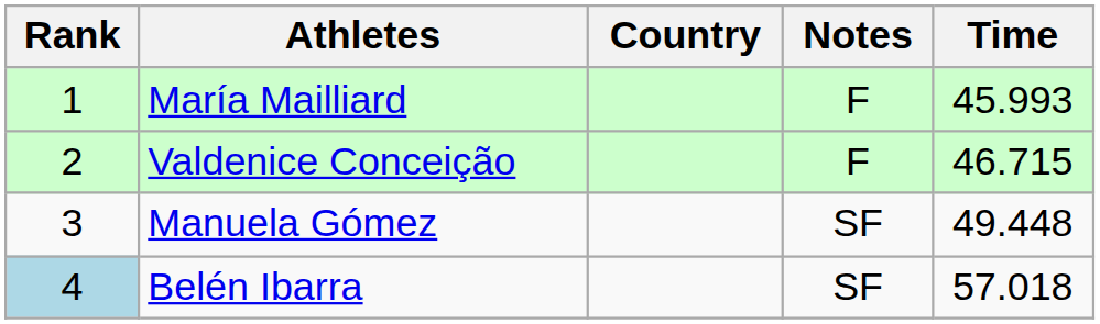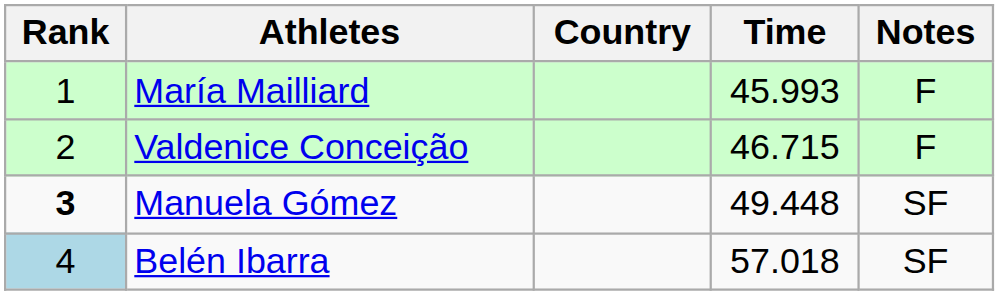columns swapped: Time <-> Notes
Manuela Gómez | Rank: normal -> bold
